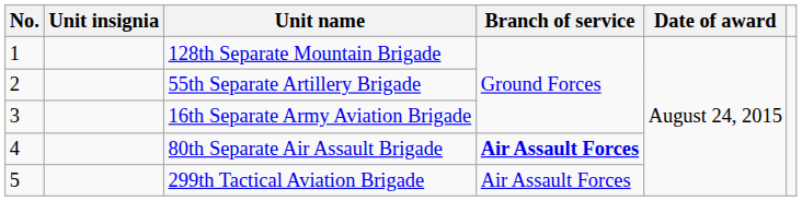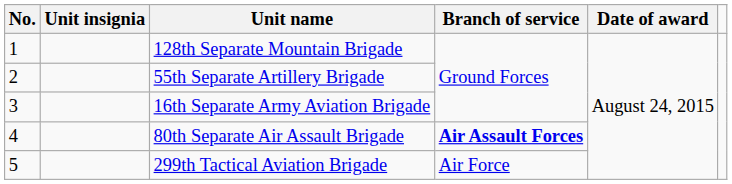299th Tactical Aviation Brigade | Branch of service: Air Assault Forces -> Air Force
